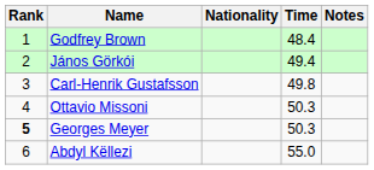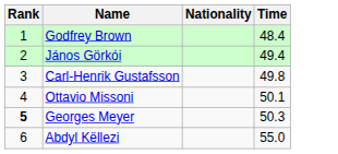- column: Notes
Ottavio Missoni | Time: 50.3 -> 50.1
